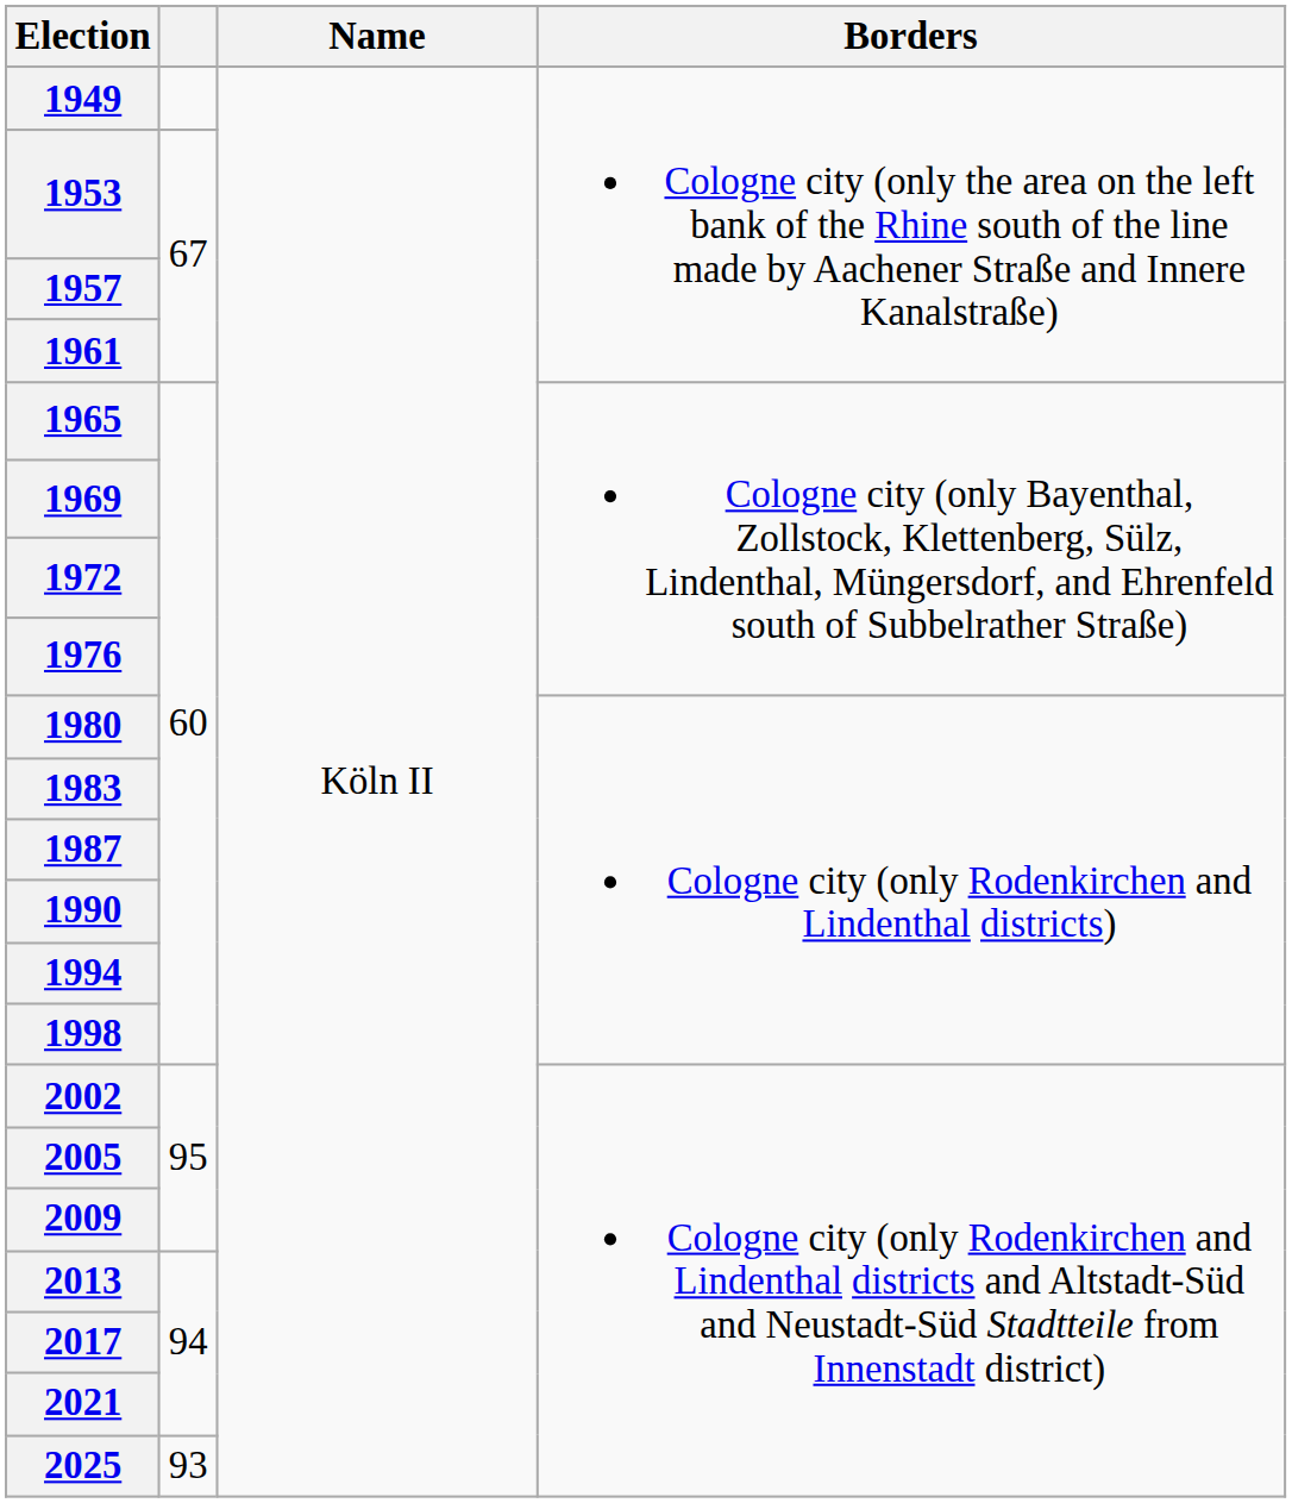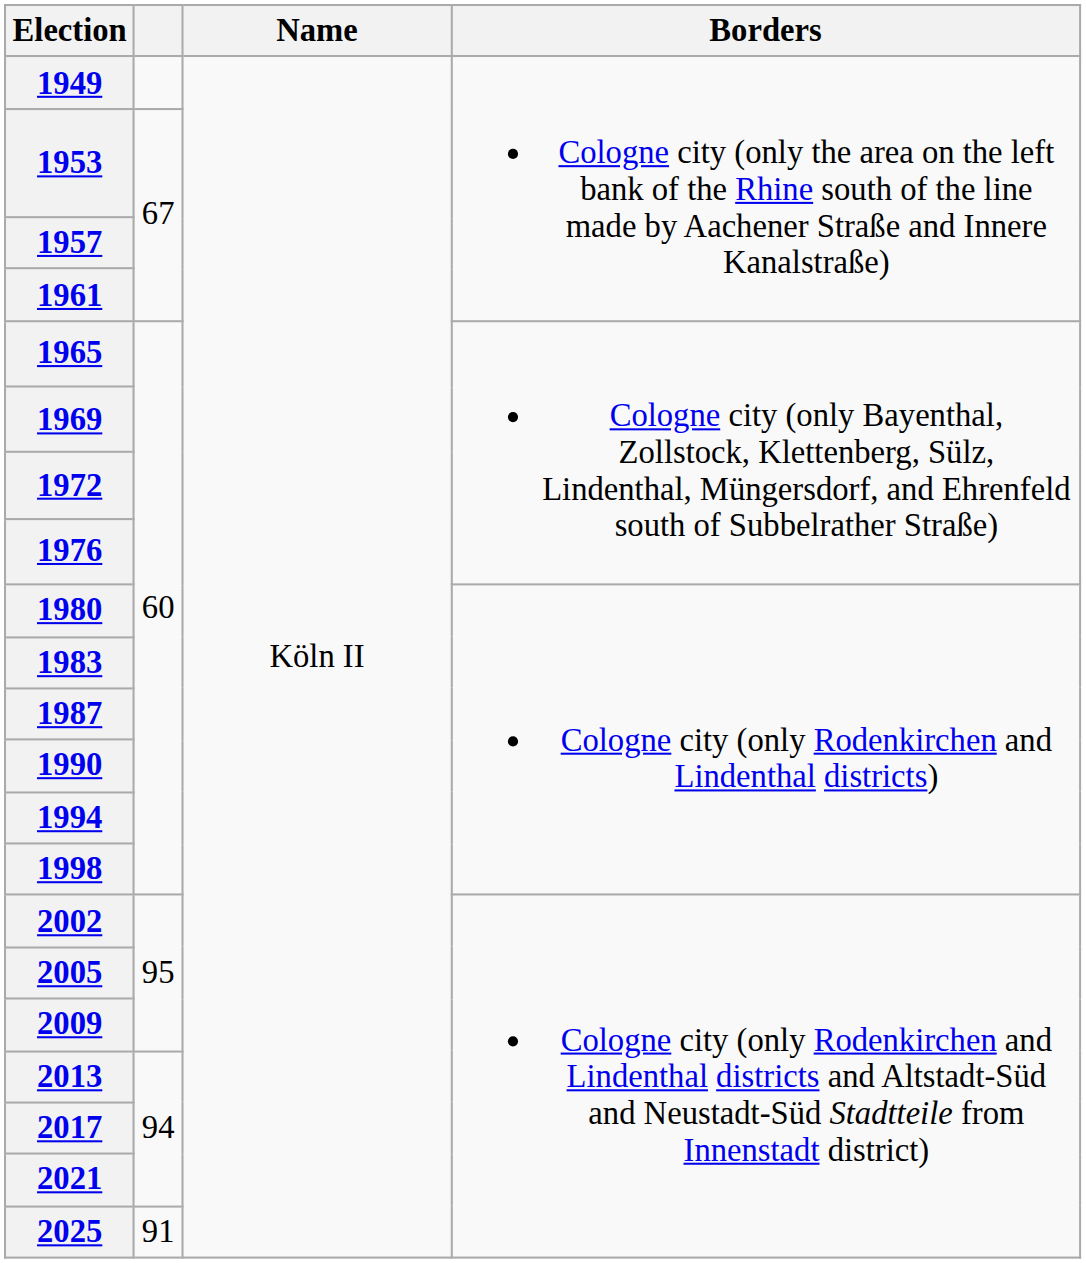2025 | column 2: 93 -> 91
